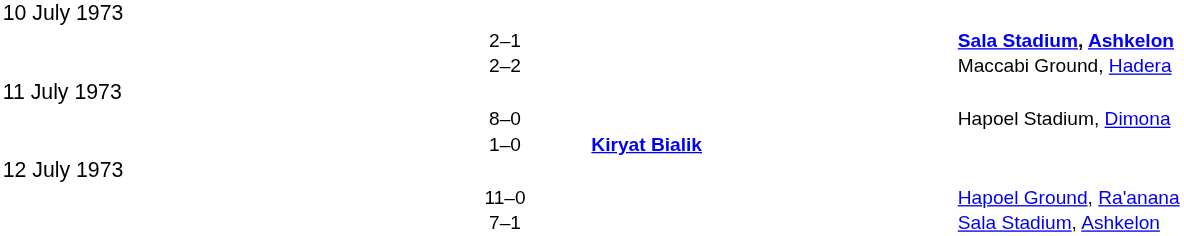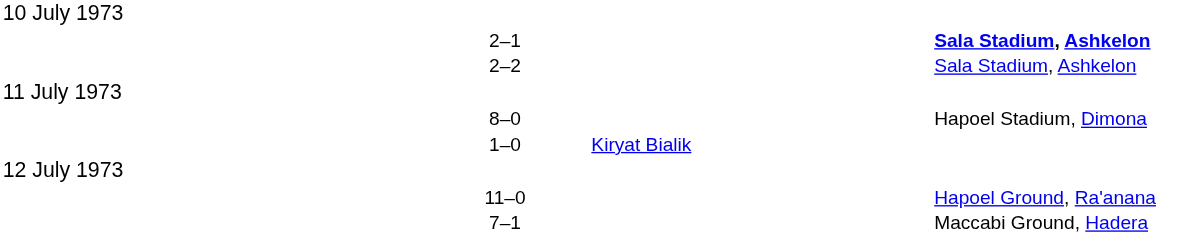2–2 | column 4: Maccabi Ground, Hadera -> Sala Stadium, Ashkelon
1–0 | column 3: bold -> normal
7–1 | column 4: Sala Stadium, Ashkelon -> Maccabi Ground, Hadera
